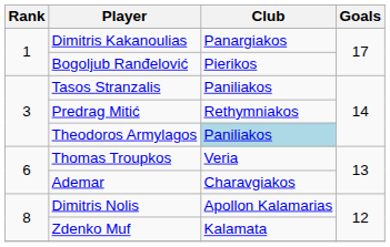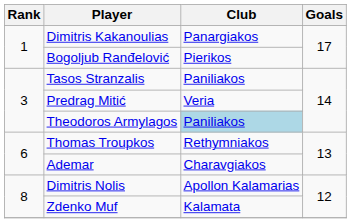Predrag Mitić | Club: Rethymniakos -> Veria
Thomas Troupkos | Club: Veria -> Rethymniakos
